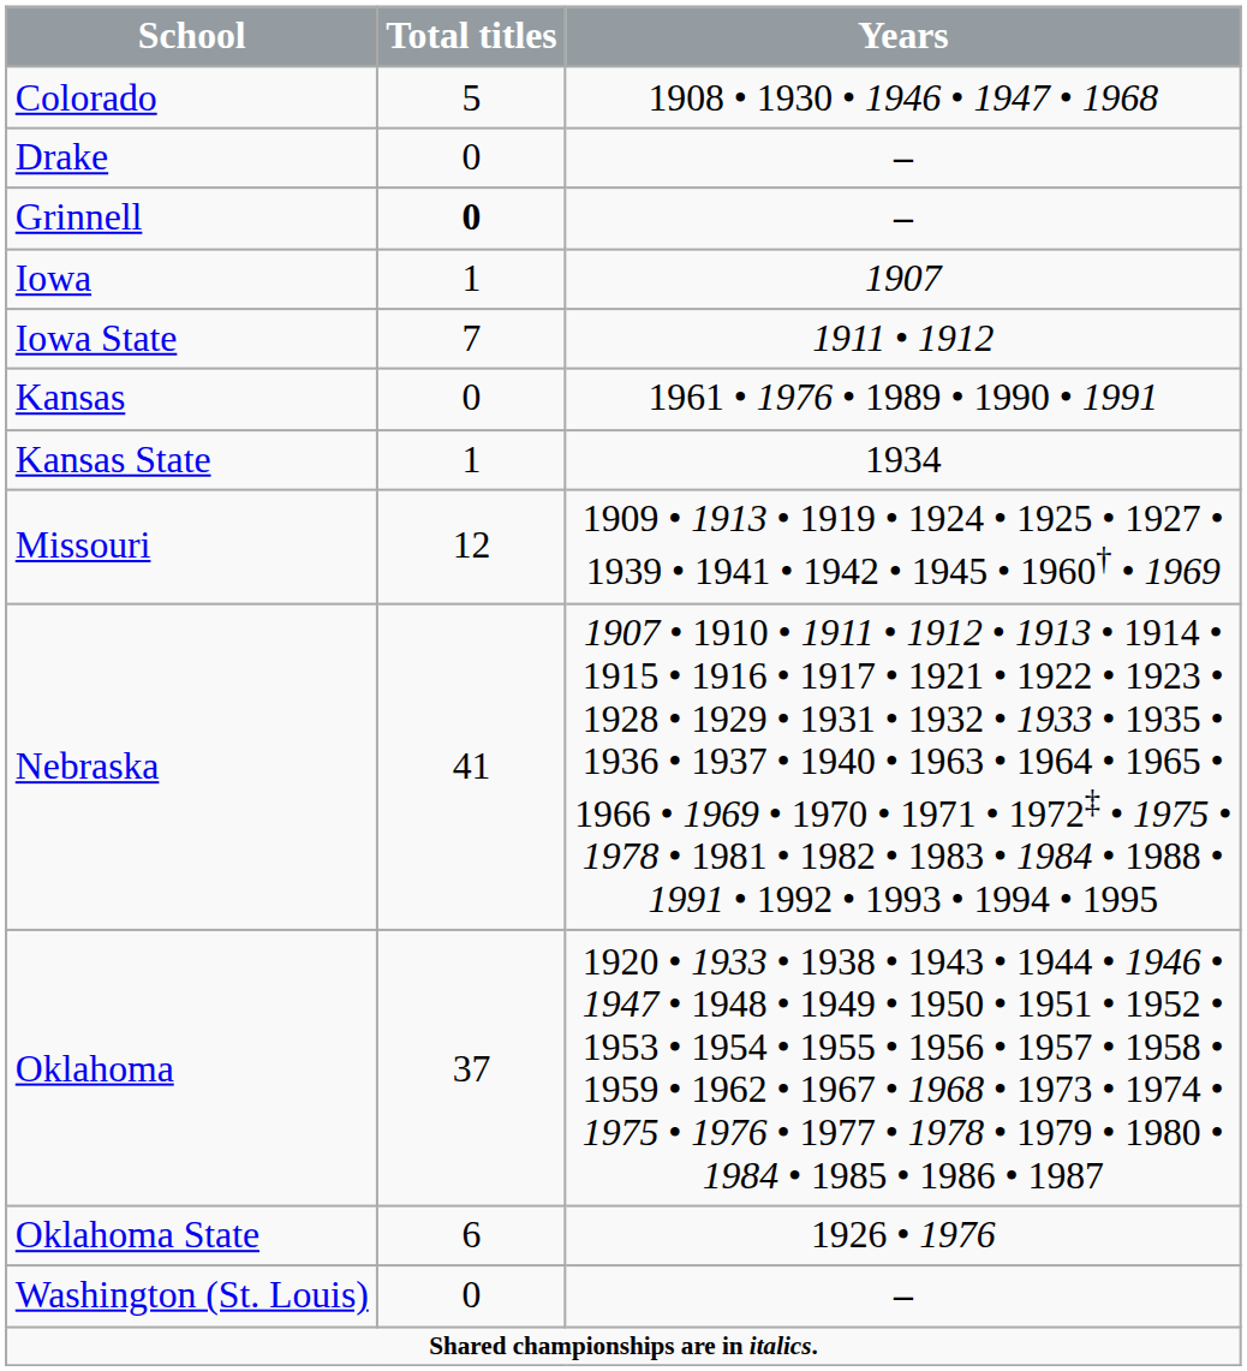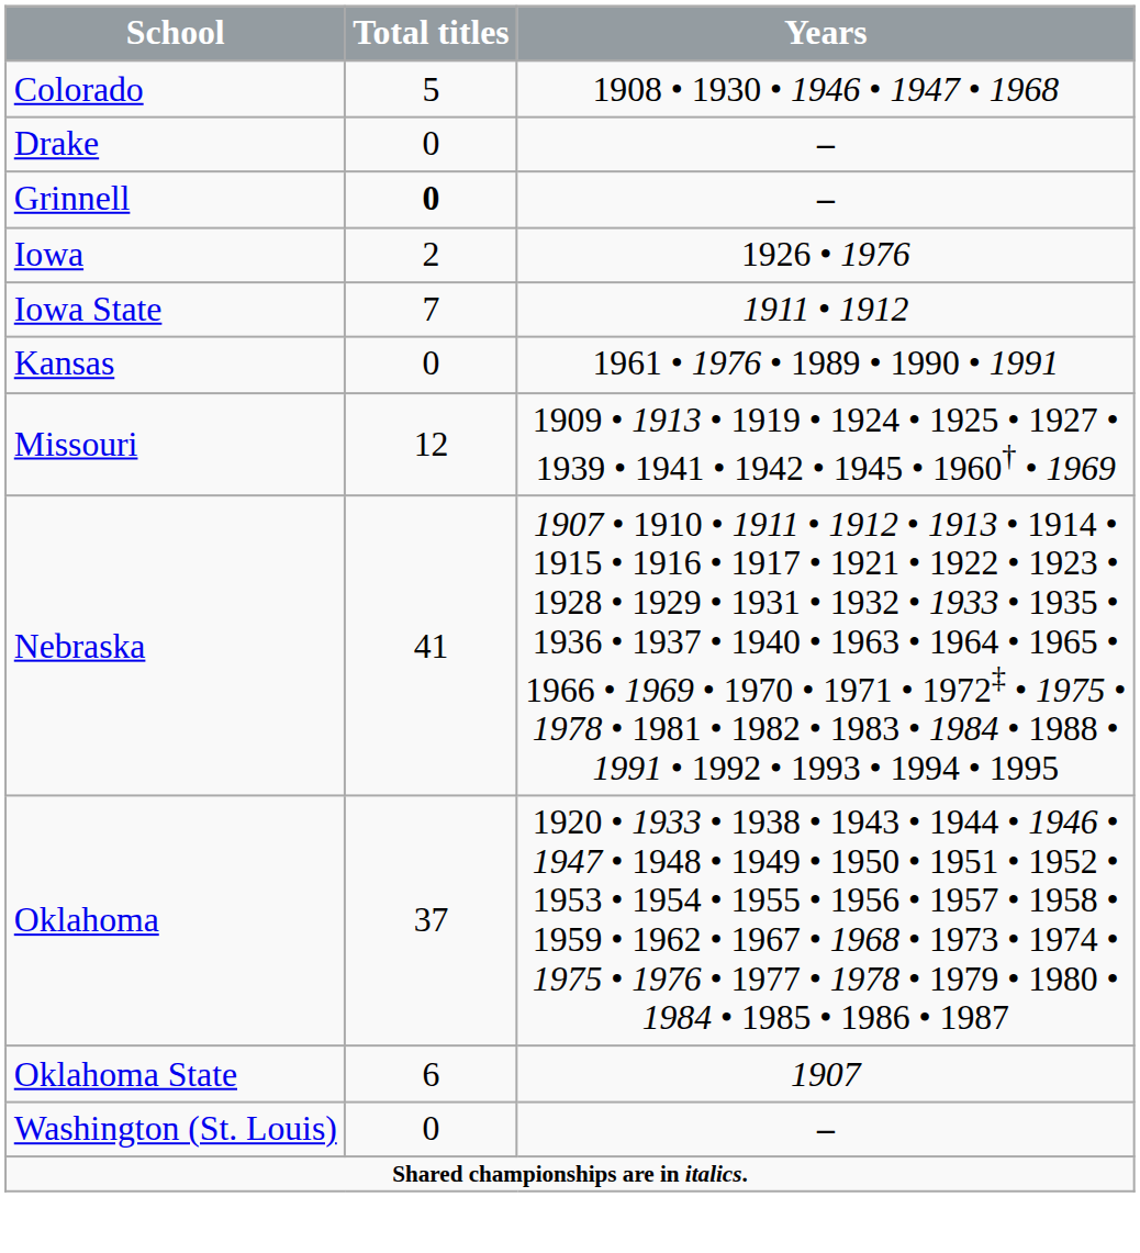Iowa | Total titles: 1 -> 2
Iowa | Years: 1907 -> 1926 • 1976
- row: Kansas State | 1 | 1934
Oklahoma State | Years: 1926 • 1976 -> 1907
